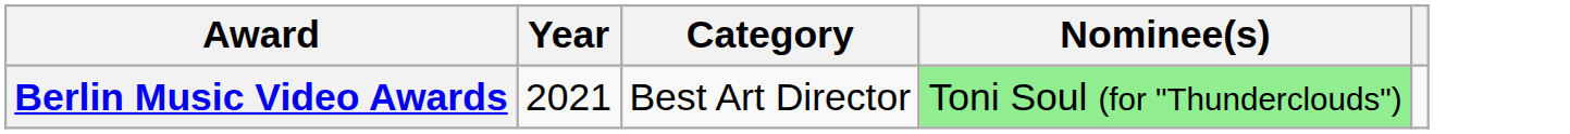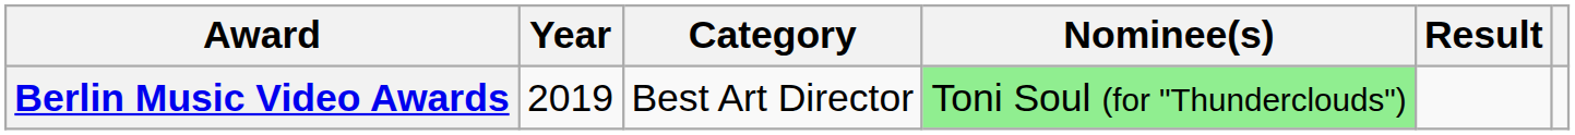+ column: Result
Berlin Music Video Awards | Year: 2021 -> 2019
